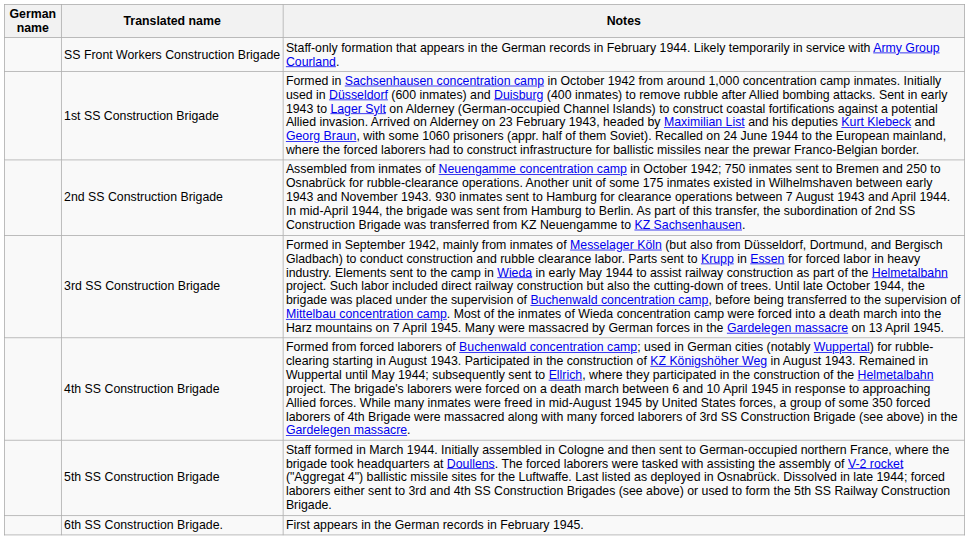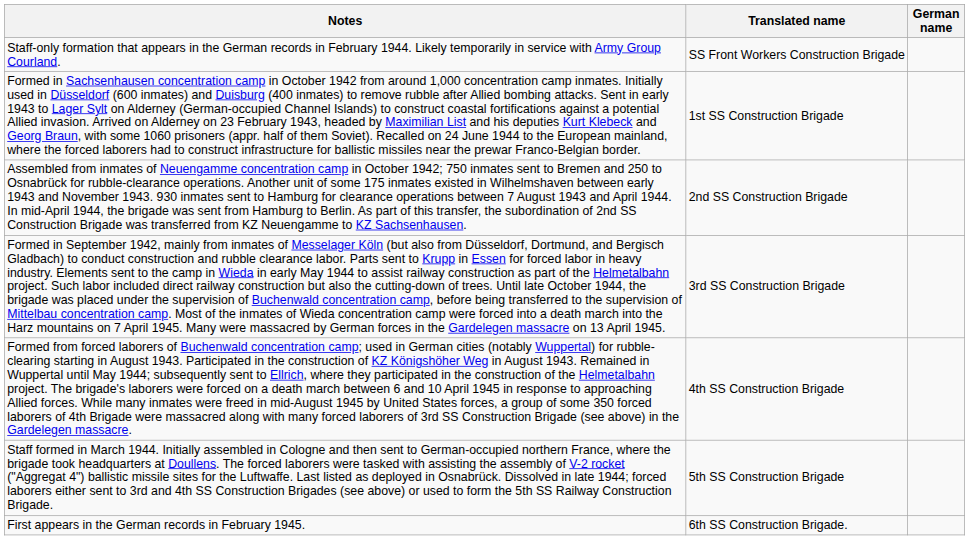columns swapped: German name <-> Notes
